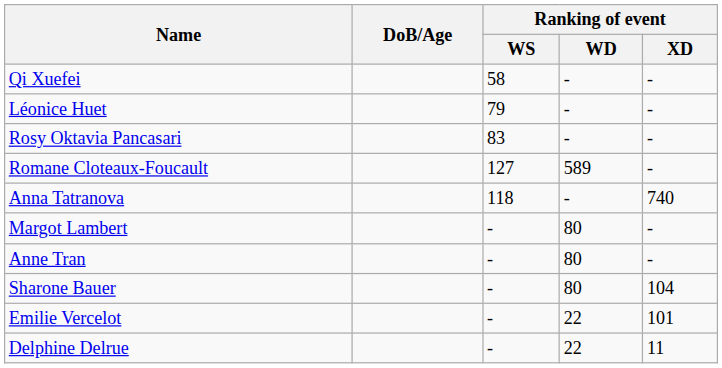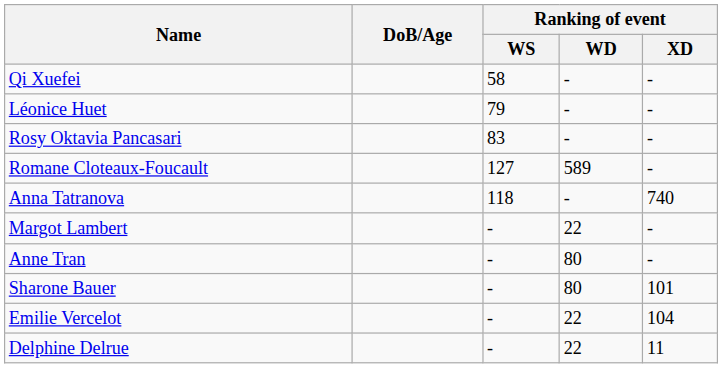Margot Lambert | Ranking of event / WD: 80 -> 22
Sharone Bauer | Ranking of event / XD: 104 -> 101
Emilie Vercelot | Ranking of event / XD: 101 -> 104
